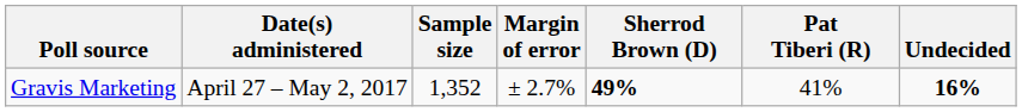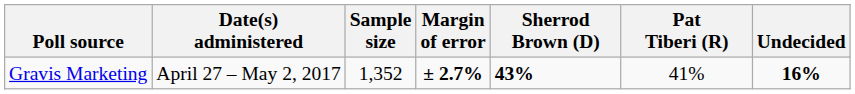Gravis Marketing | Margin of error: normal -> bold
Gravis Marketing | Sherrod Brown (D): 49% -> 43%
